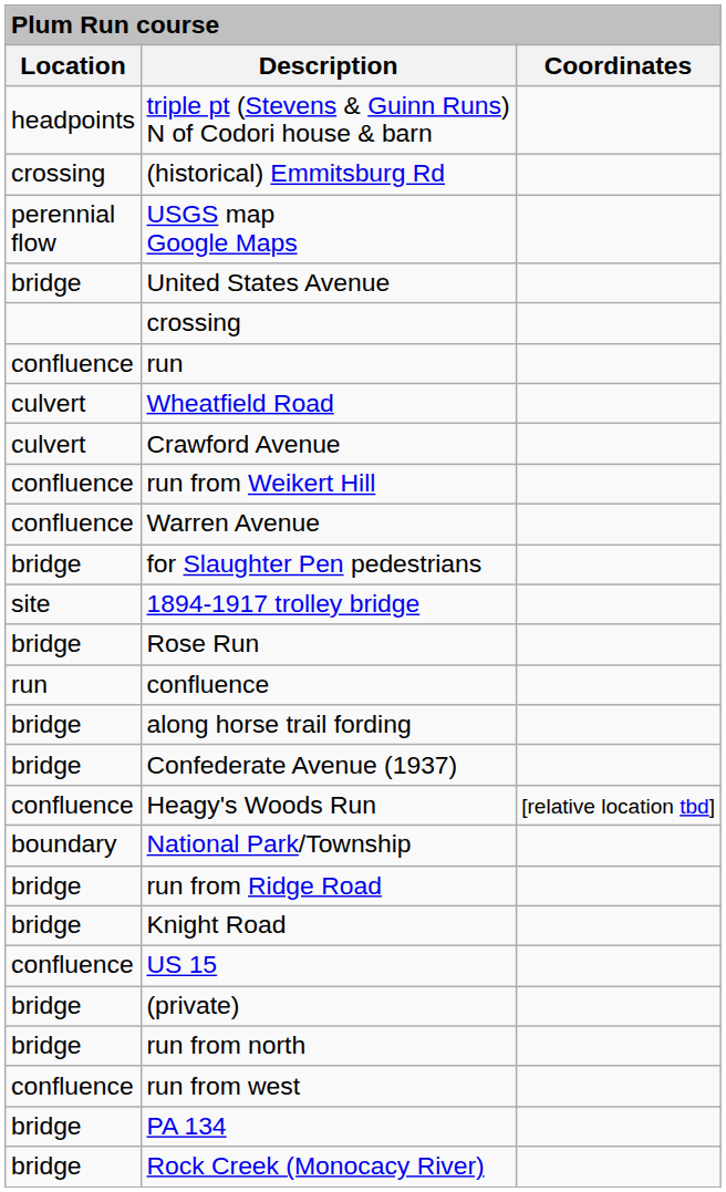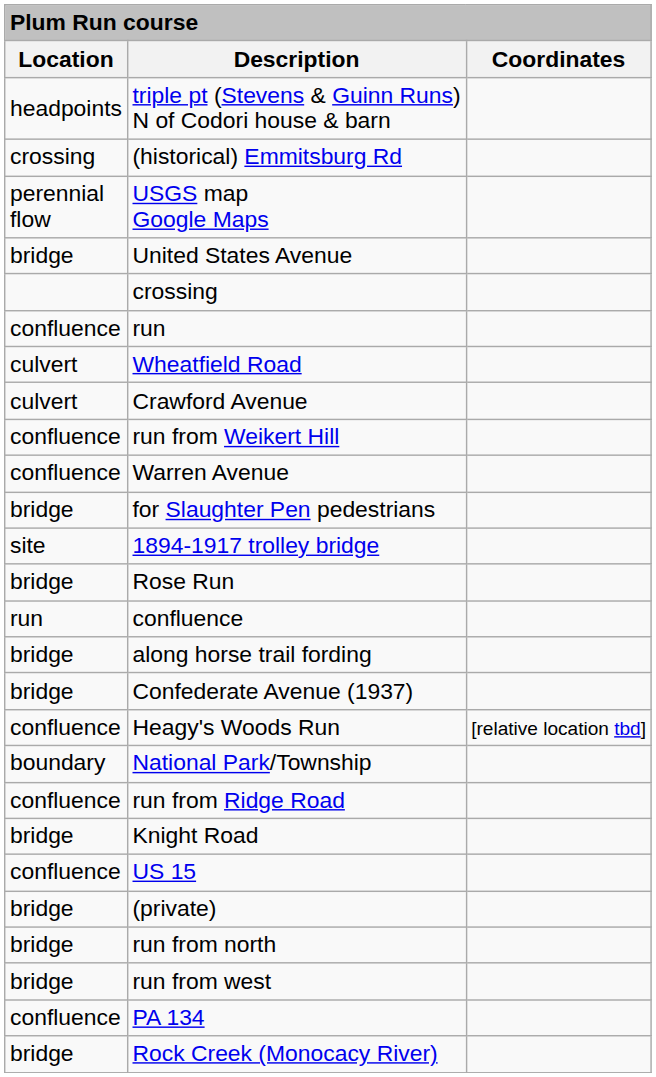run from Ridge Road | Location: bridge -> confluence
run from west | Location: confluence -> bridge
PA 134 | Location: bridge -> confluence
